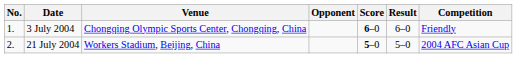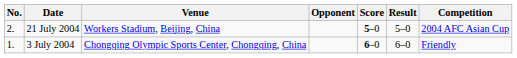rows swapped: 3 July 2004 <-> 21 July 2004
